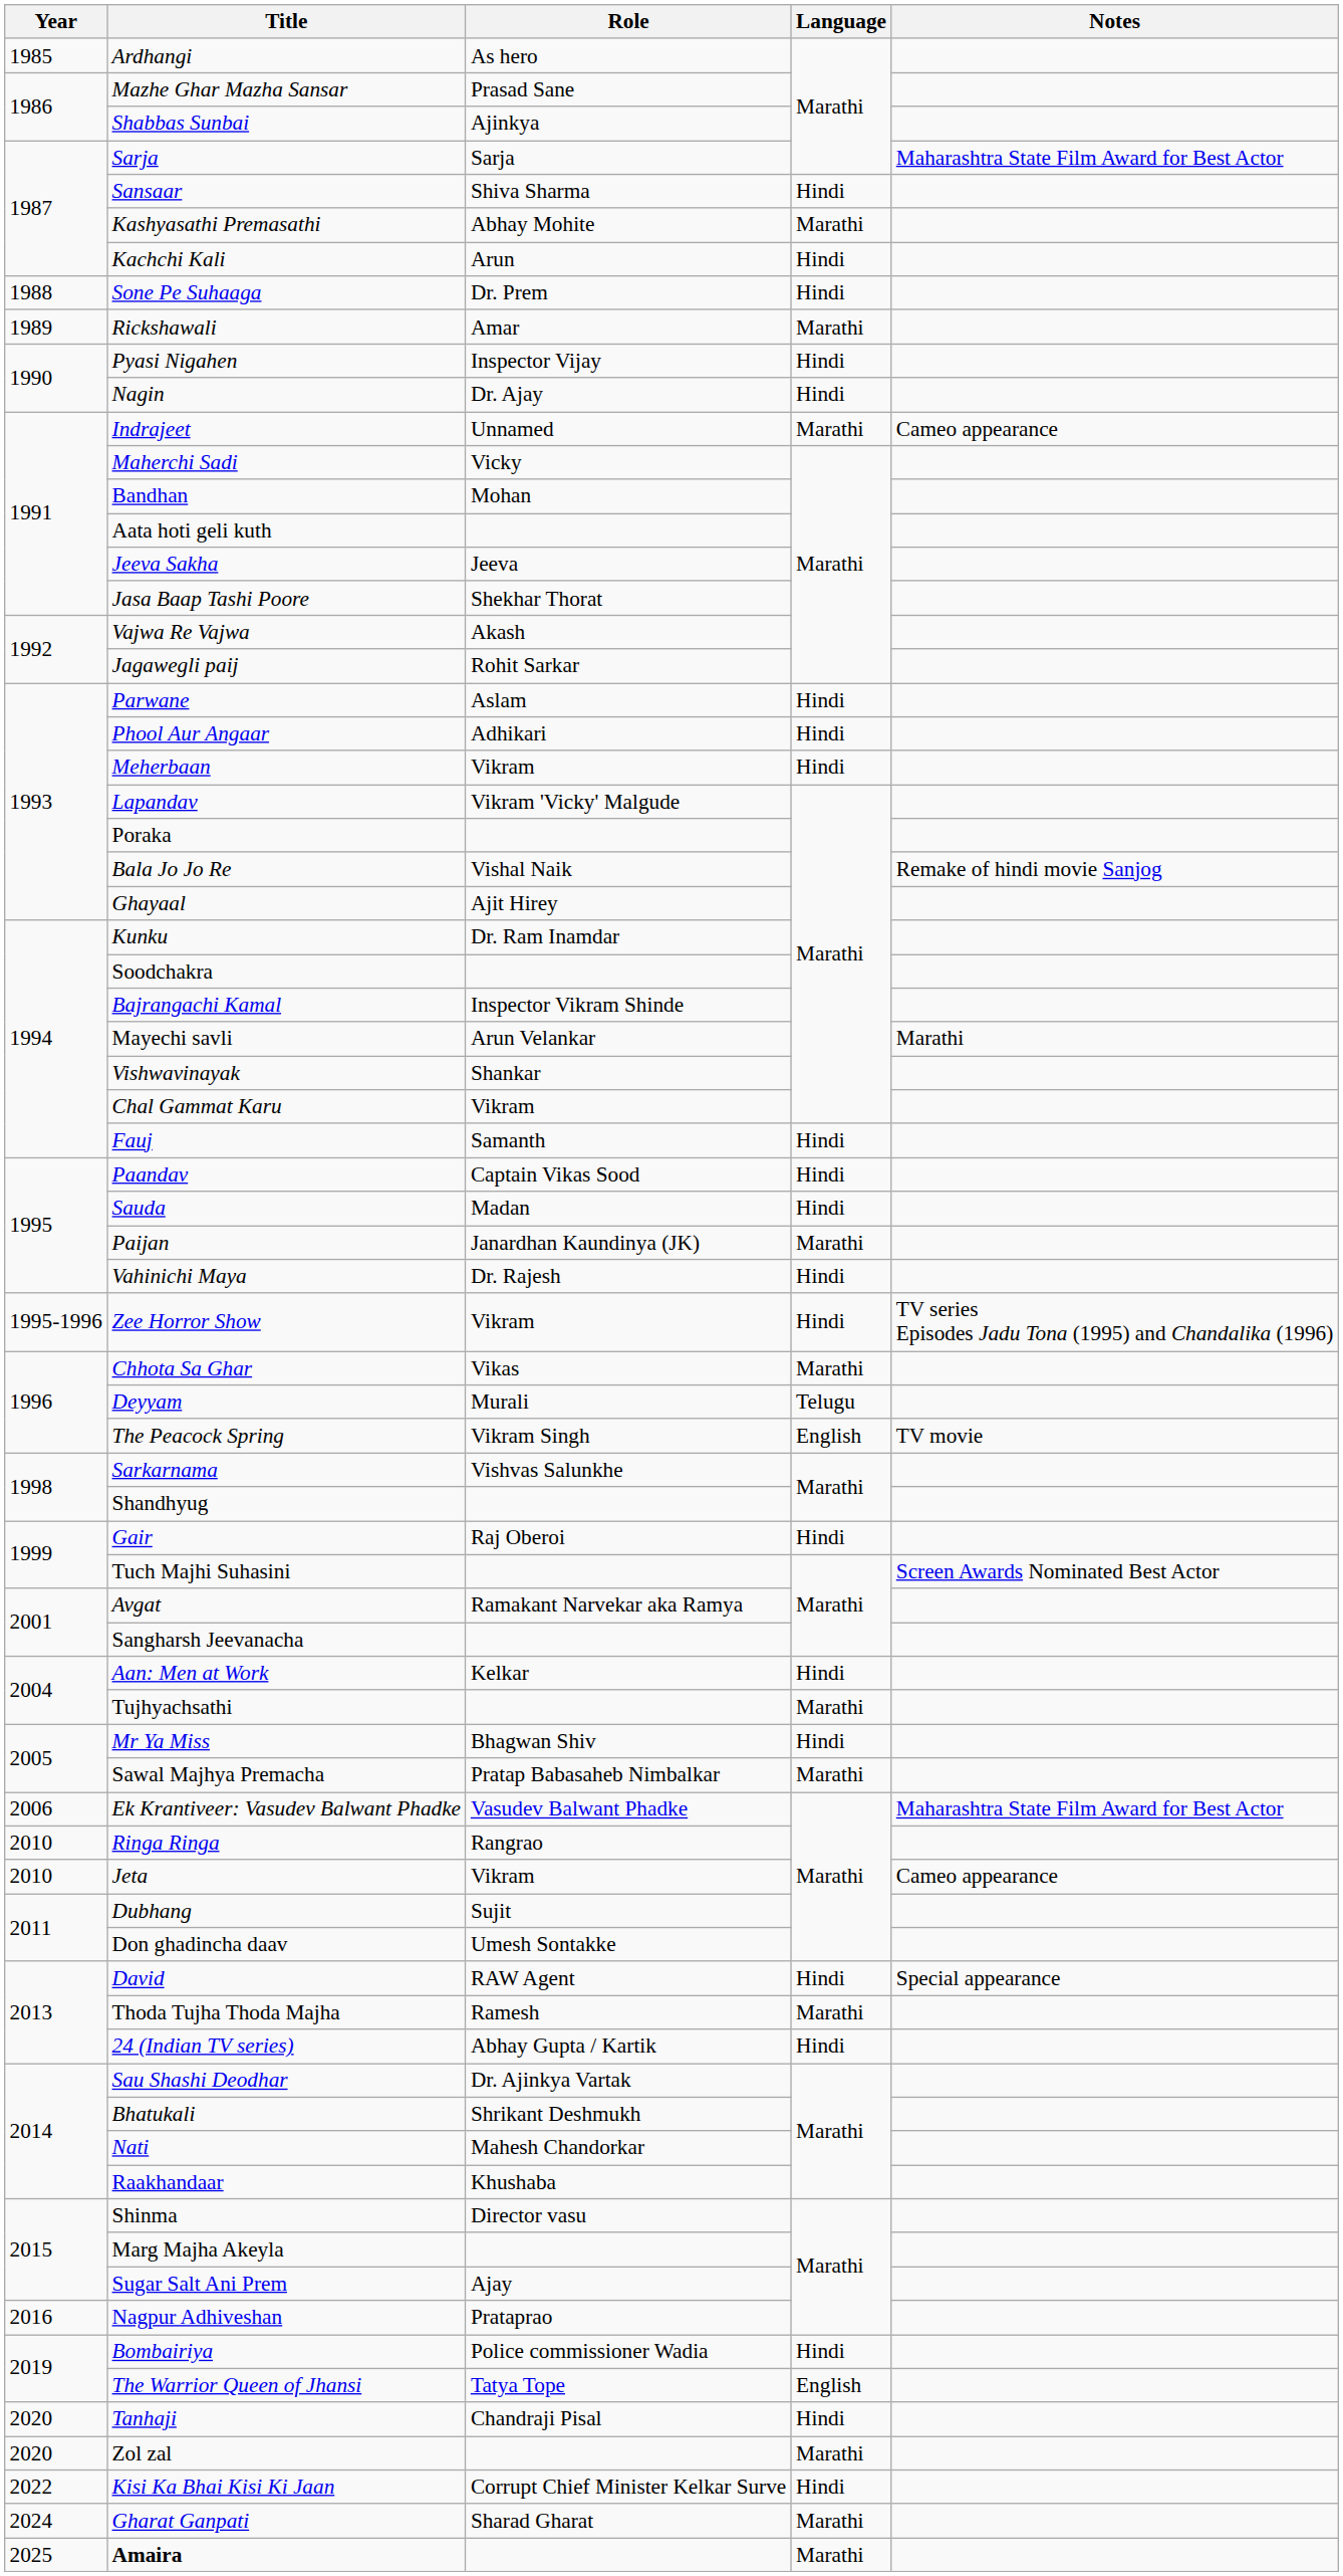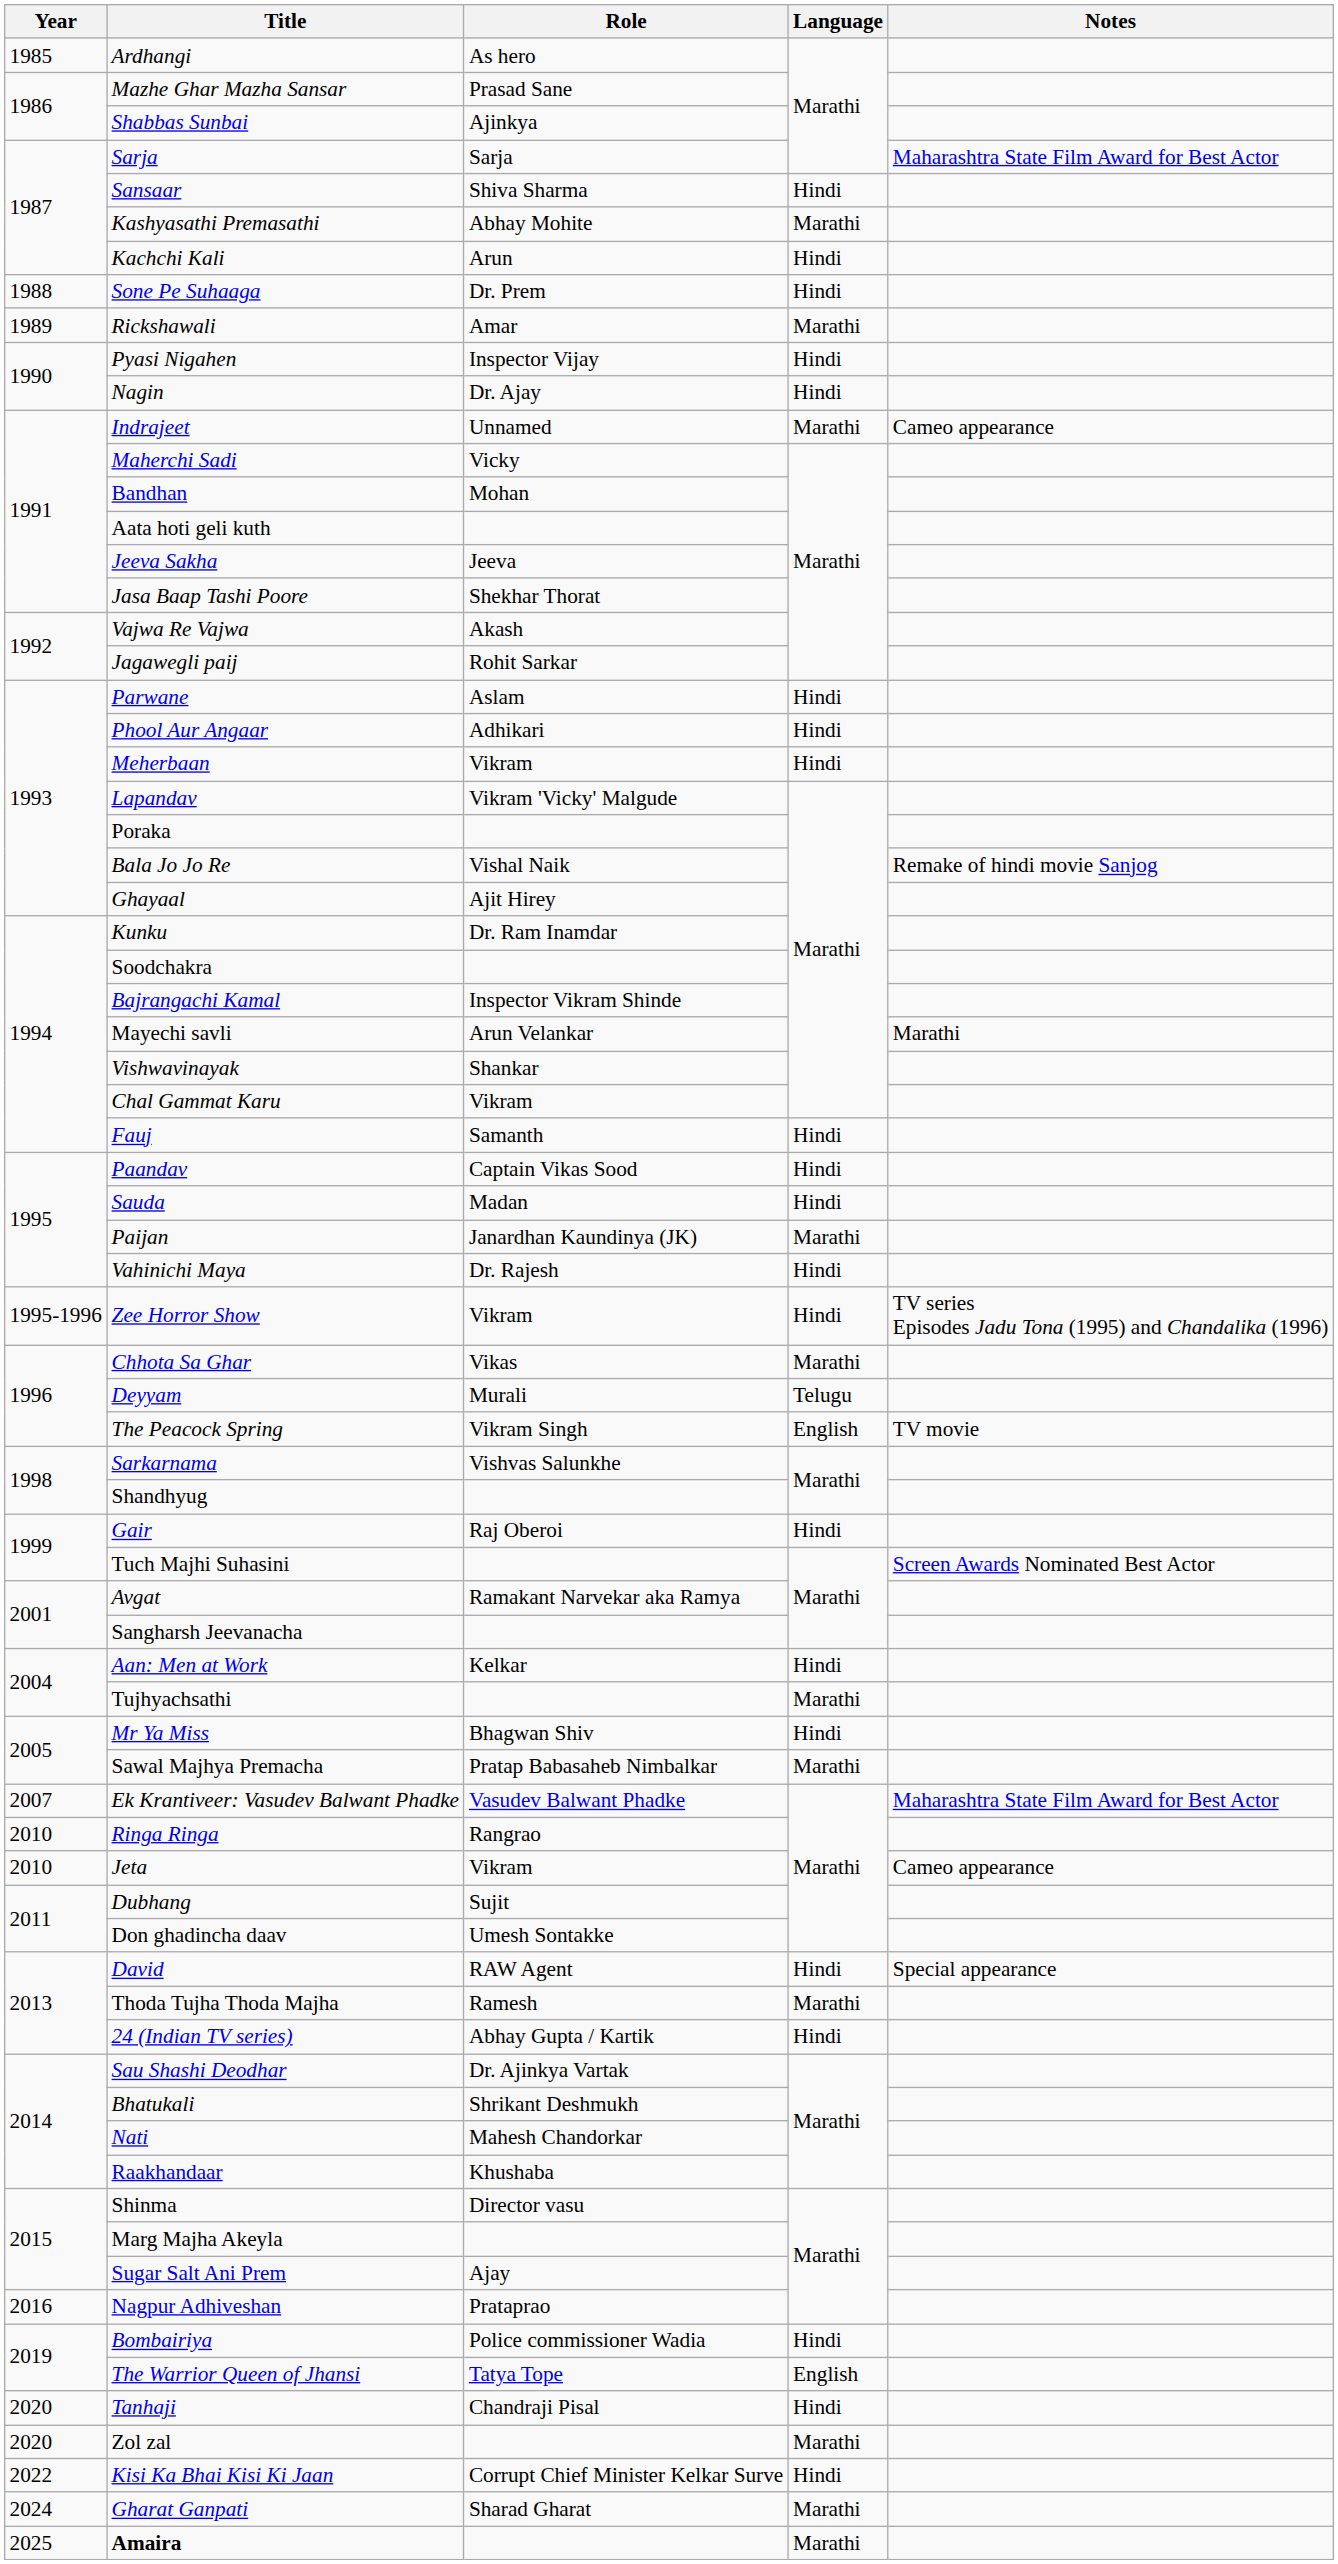Ek Krantiveer: Vasudev Balwant Phadke | Year: 2006 -> 2007
